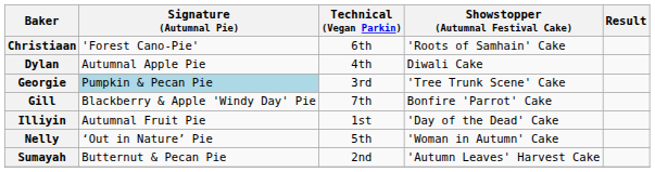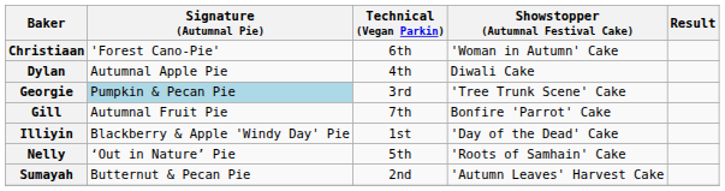Christiaan | Showstopper (Autumnal Festival Cake): 'Roots of Samhain' Cake -> 'Woman in Autumn' Cake
Gill | Signature (Autumnal Pie): Blackberry & Apple 'Windy Day' Pie -> Autumnal Fruit Pie
Illiyin | Signature (Autumnal Pie): Autumnal Fruit Pie -> Blackberry & Apple 'Windy Day' Pie
Nelly | Showstopper (Autumnal Festival Cake): 'Woman in Autumn' Cake -> 'Roots of Samhain' Cake
